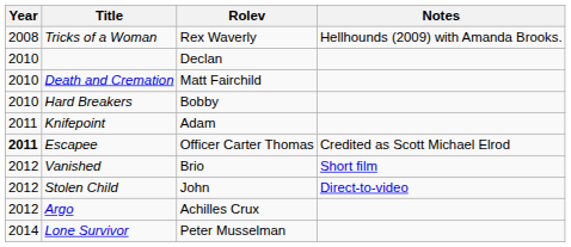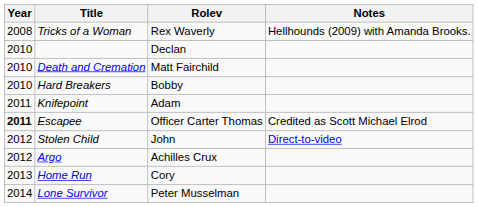- row: 2012 | Vanished | Brio | Short film
+ row: 2013 | Home Run | Cory
